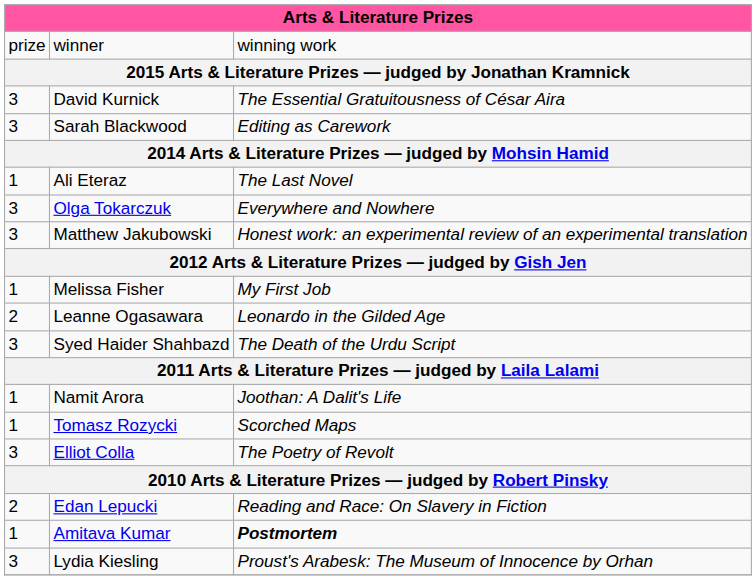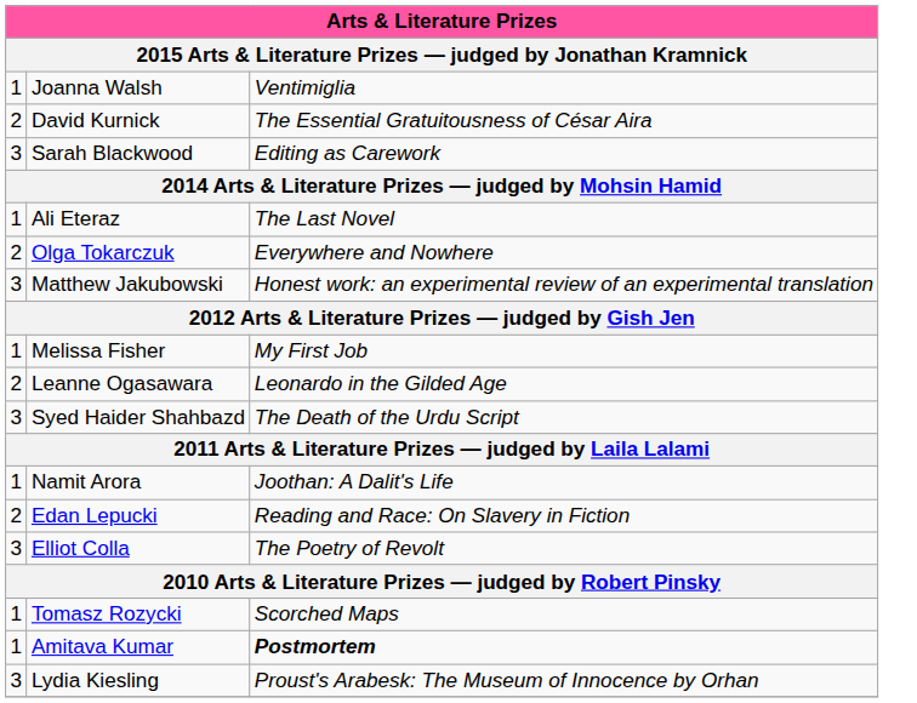- row: prize | winner | winning work
+ row: 1 | Joanna Walsh | Ventimiglia
David Kurnick | column 1: 3 -> 2
Olga Tokarczuk | column 1: 3 -> 2
rows swapped: Edan Lepucki <-> Tomasz Rozycki
